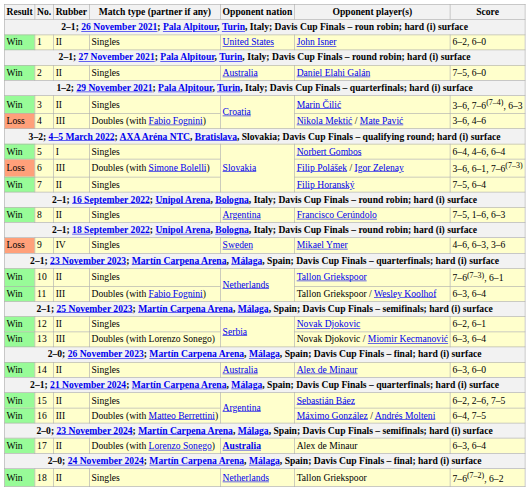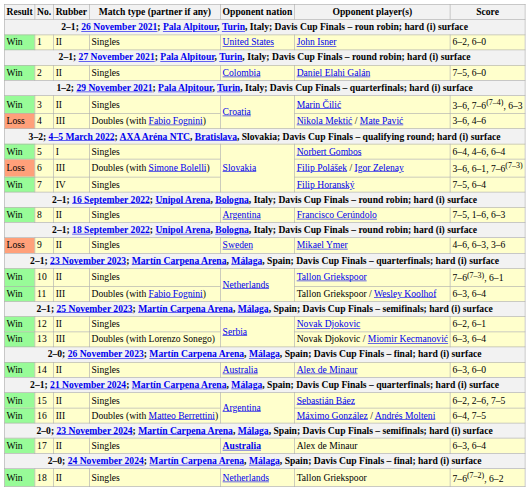2 | Opponent nation: Australia -> Colombia
7 | Rubber: II -> IV
9 | Rubber: IV -> II
17 | Match type (partner if any): Doubles (with Lorenzo Sonego) -> Singles
